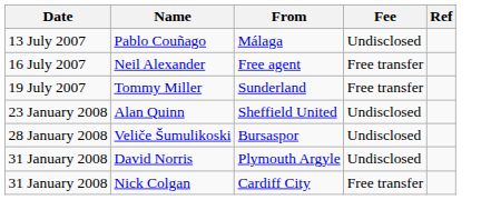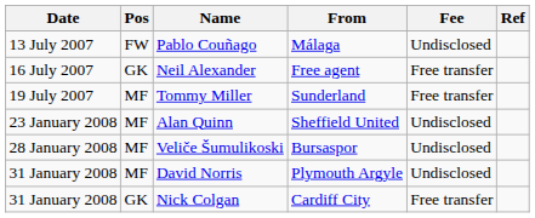+ column: Pos | FW | GK | MF | MF | MF | MF | GK
